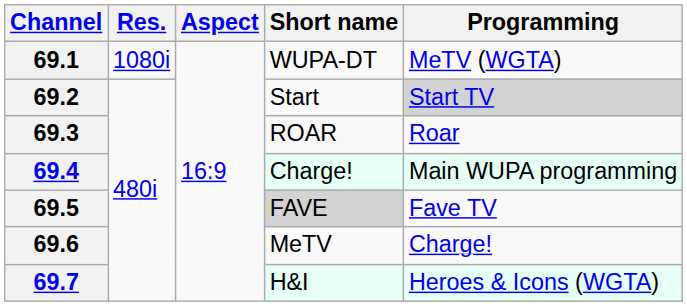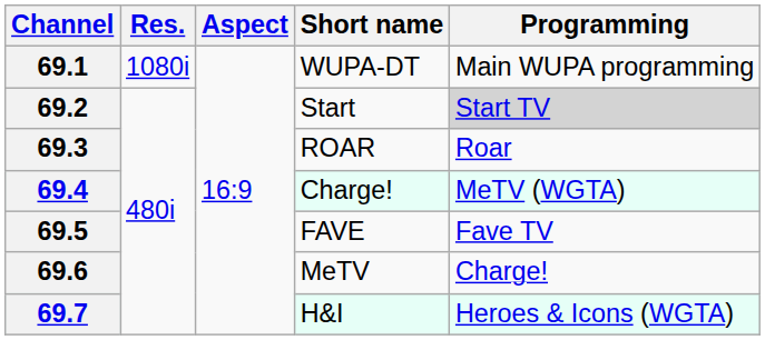69.1 | Programming: MeTV (WGTA) -> Main WUPA programming
69.4 | Programming: Main WUPA programming -> MeTV (WGTA)
69.5 | Short name: lightgrey background -> no background
